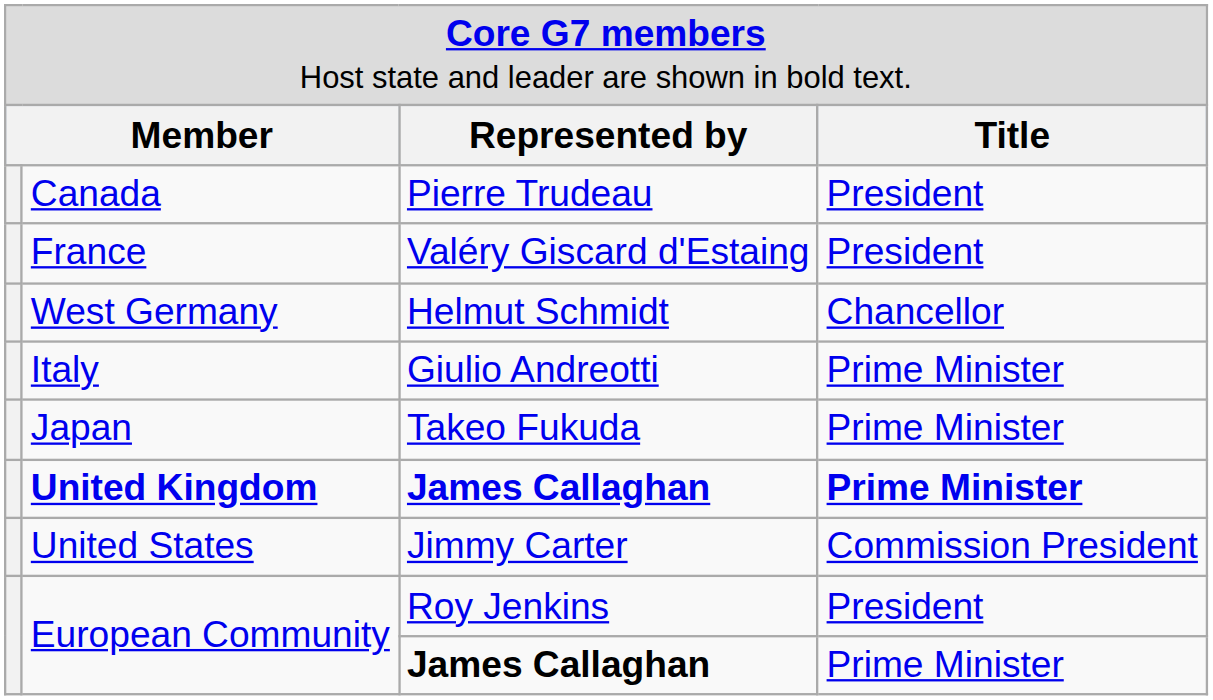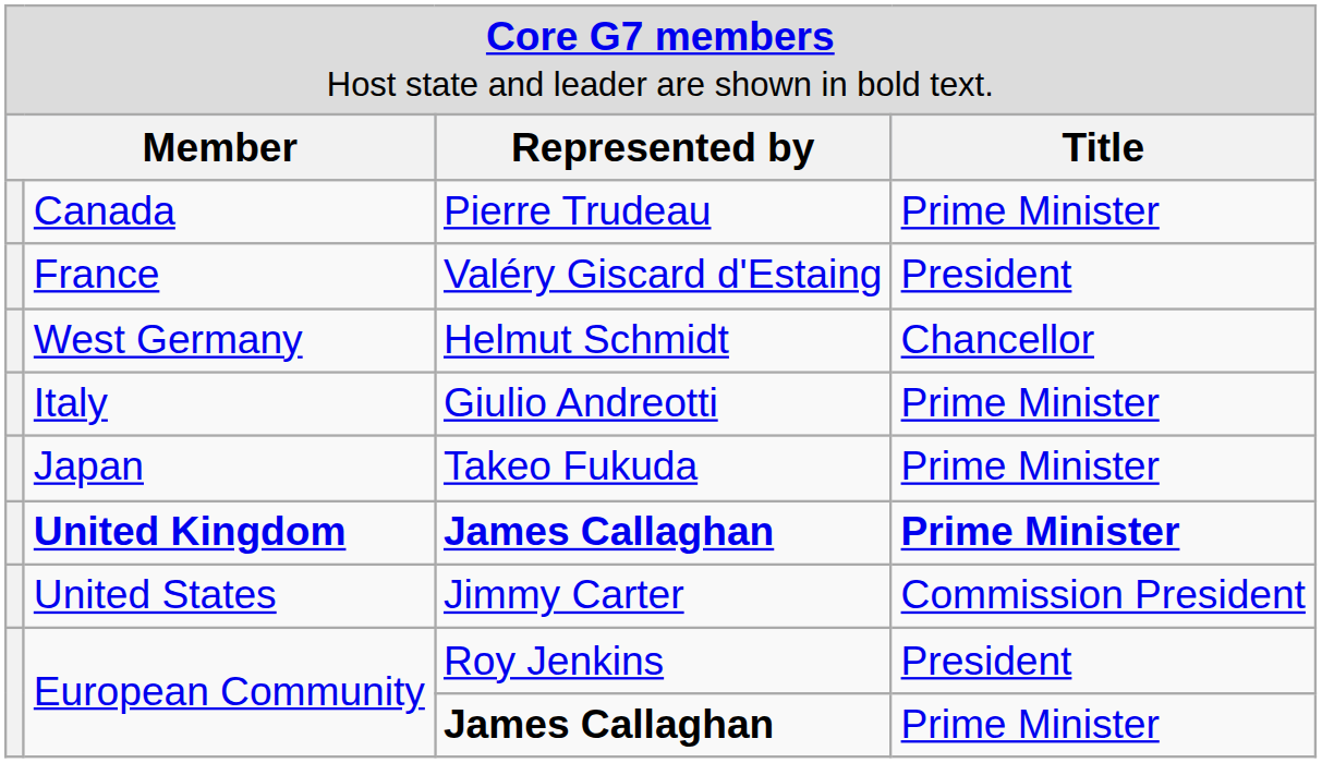Canada | column 4: President -> Prime Minister
